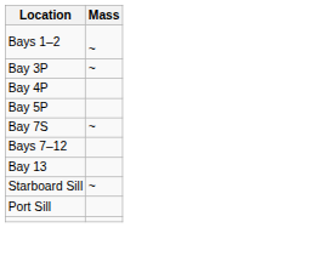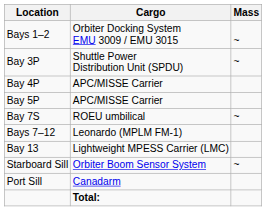+ column: Cargo | Orbiter Docking System EMU 3009 / EMU 3015 | Shuttle Power Distribution Unit (SPDU) | APC/MISSE Carrier | APC/MISSE Carrier | ROEU umbilical | Leonardo (MPLM FM-1) | Lightweight MPESS Carrier (LMC) | Orbiter Boom Sensor System | Canadarm | Total:
